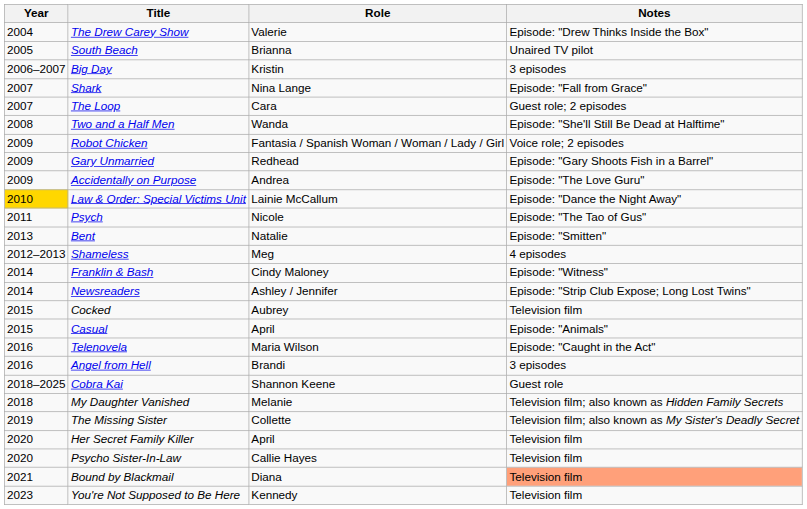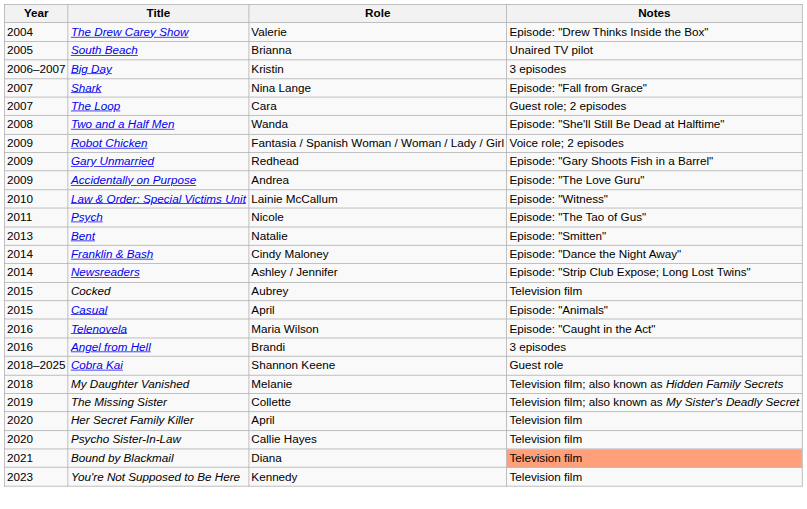Law & Order: Special Victims Unit | Year: gold background -> no background
Law & Order: Special Victims Unit | Notes: Episode: "Dance the Night Away" -> Episode: "Witness"
- row: 2012–2013 | Shameless | Meg | 4 episodes
Franklin & Bash | Notes: Episode: "Witness" -> Episode: "Dance the Night Away"
